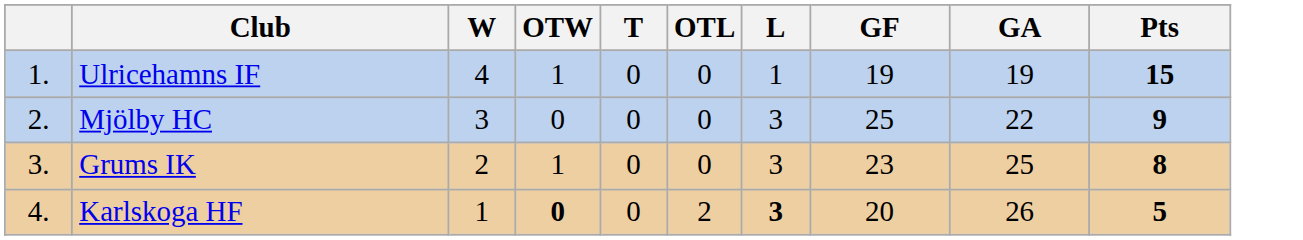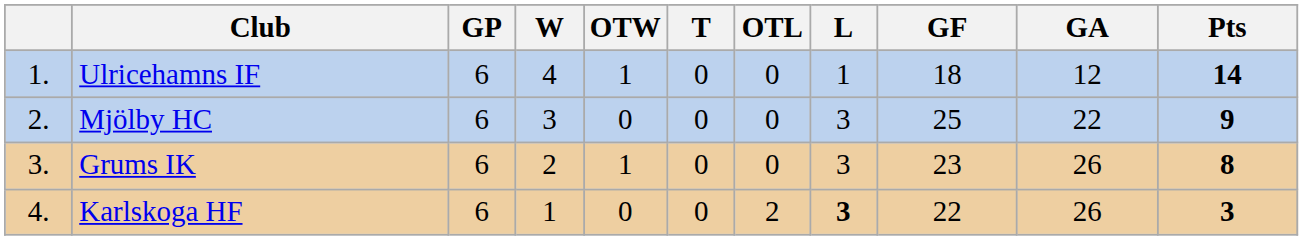+ column: GP | 6 | 6 | 6 | 6
Ulricehamns IF | GF: 19 -> 18
Ulricehamns IF | GA: 19 -> 12
Ulricehamns IF | Pts: 15 -> 14
Grums IK | GA: 25 -> 26
Karlskoga HF | OTW: bold -> normal
Karlskoga HF | GF: 20 -> 22
Karlskoga HF | Pts: 5 -> 3
